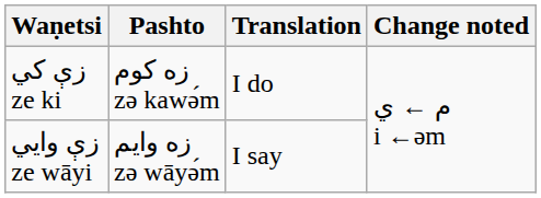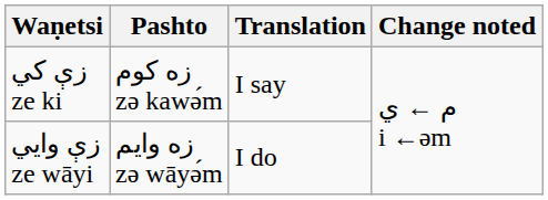زې کي ze ki | Translation: I do -> I say
زې وايي ze wāyi | Translation: I say -> I do
